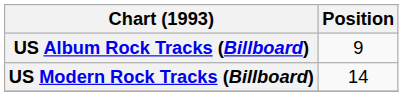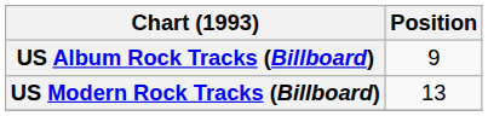US Modern Rock Tracks (Billboard) | Position: 14 -> 13
